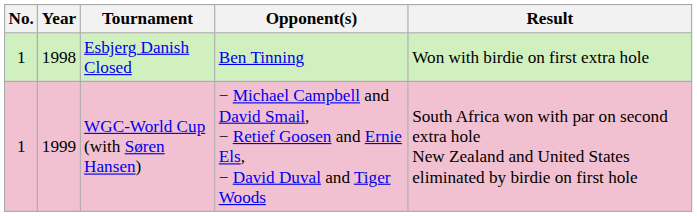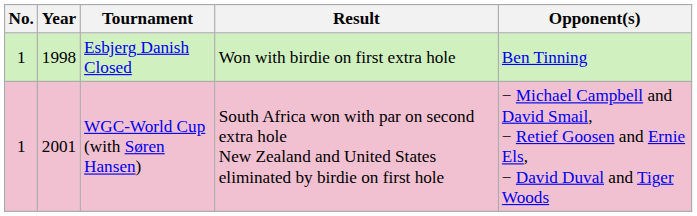columns swapped: Opponent(s) <-> Result
WGC-World Cup (with Søren Hansen) | Year: 1999 -> 2001
